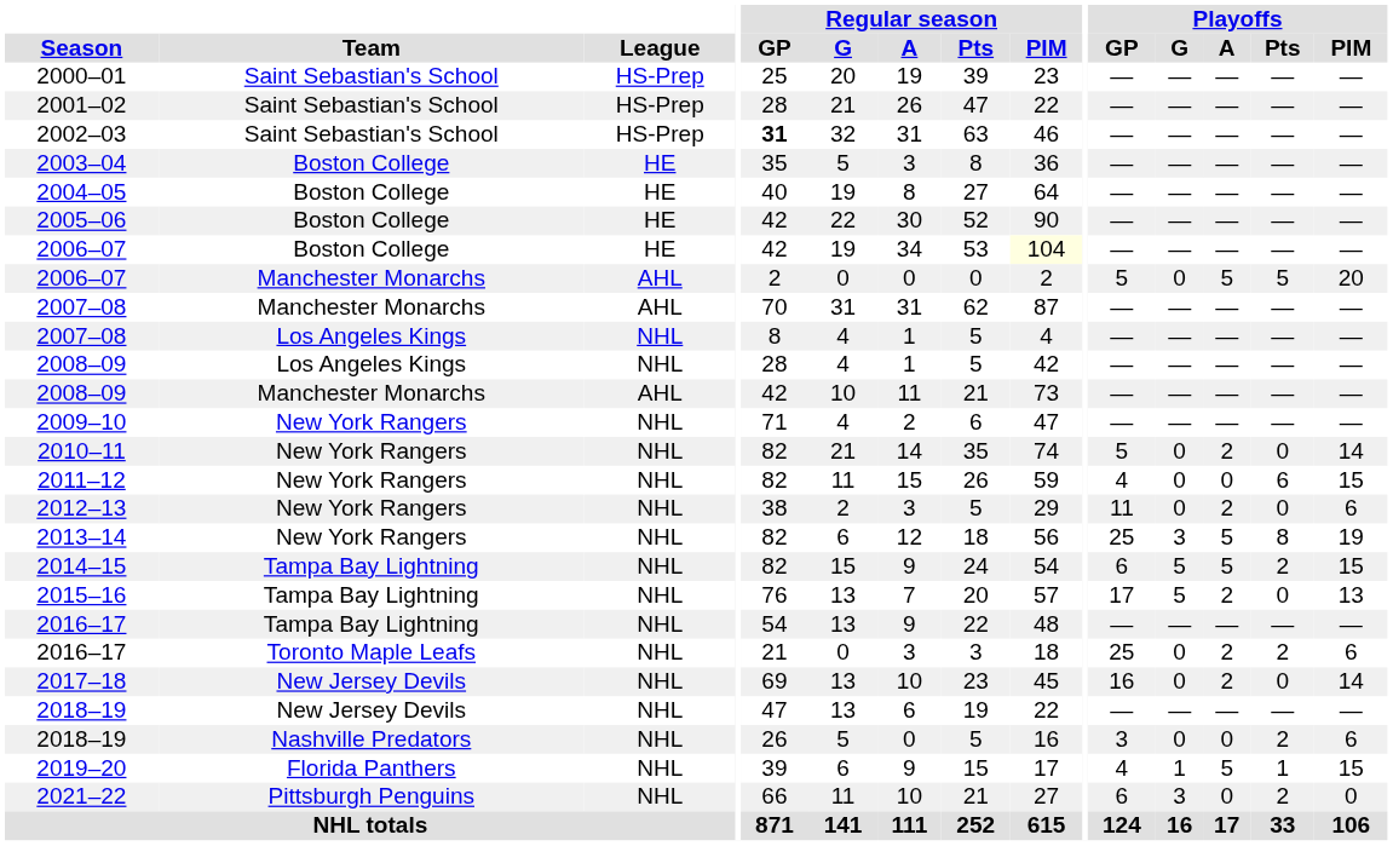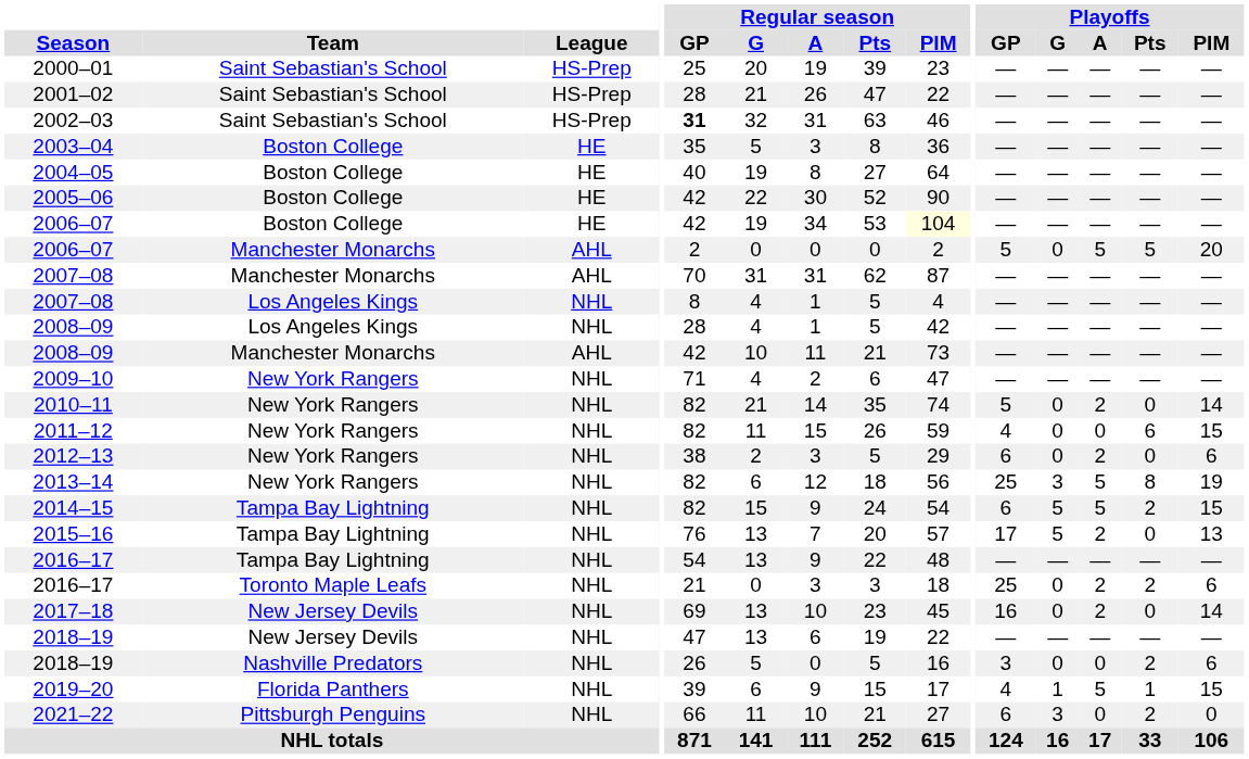2012–13 | Playoffs / GP: 11 -> 6
